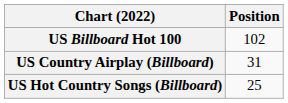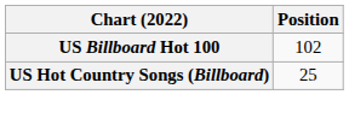- row: US Country Airplay (Billboard) | 31
